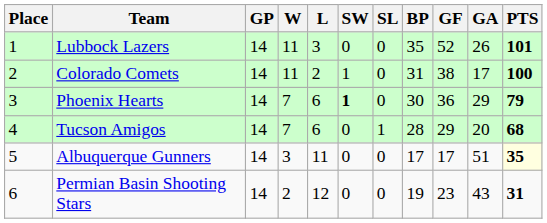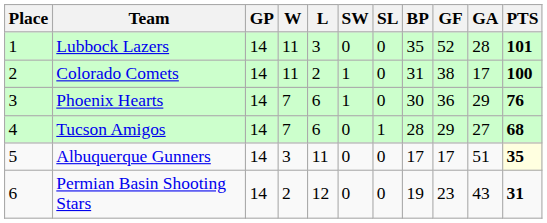Lubbock Lazers | GA: 26 -> 28
Phoenix Hearts | SW: bold -> normal
Phoenix Hearts | PTS: 79 -> 76
Tucson Amigos | GA: 20 -> 27
